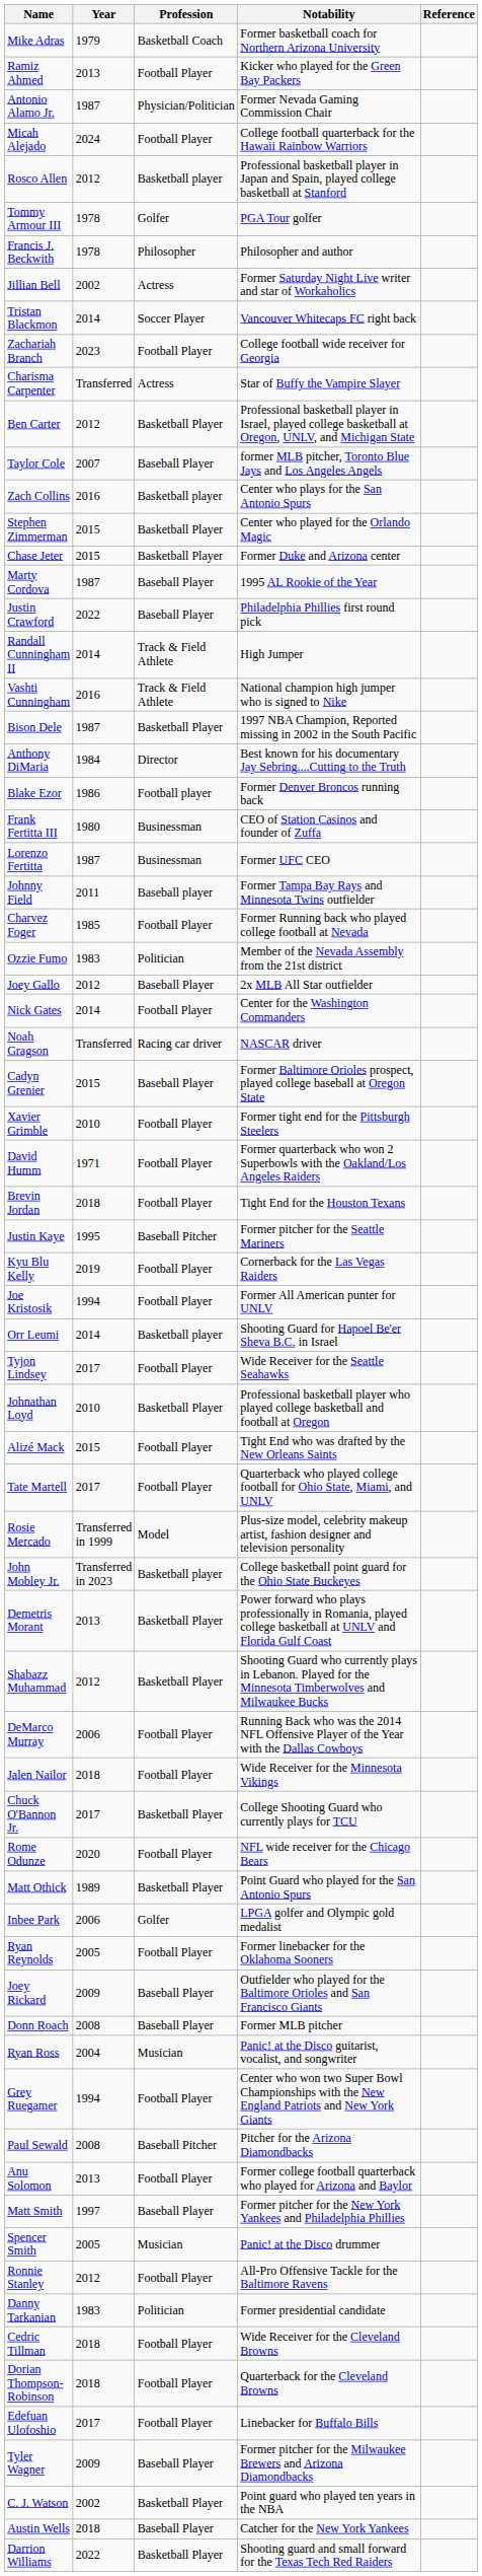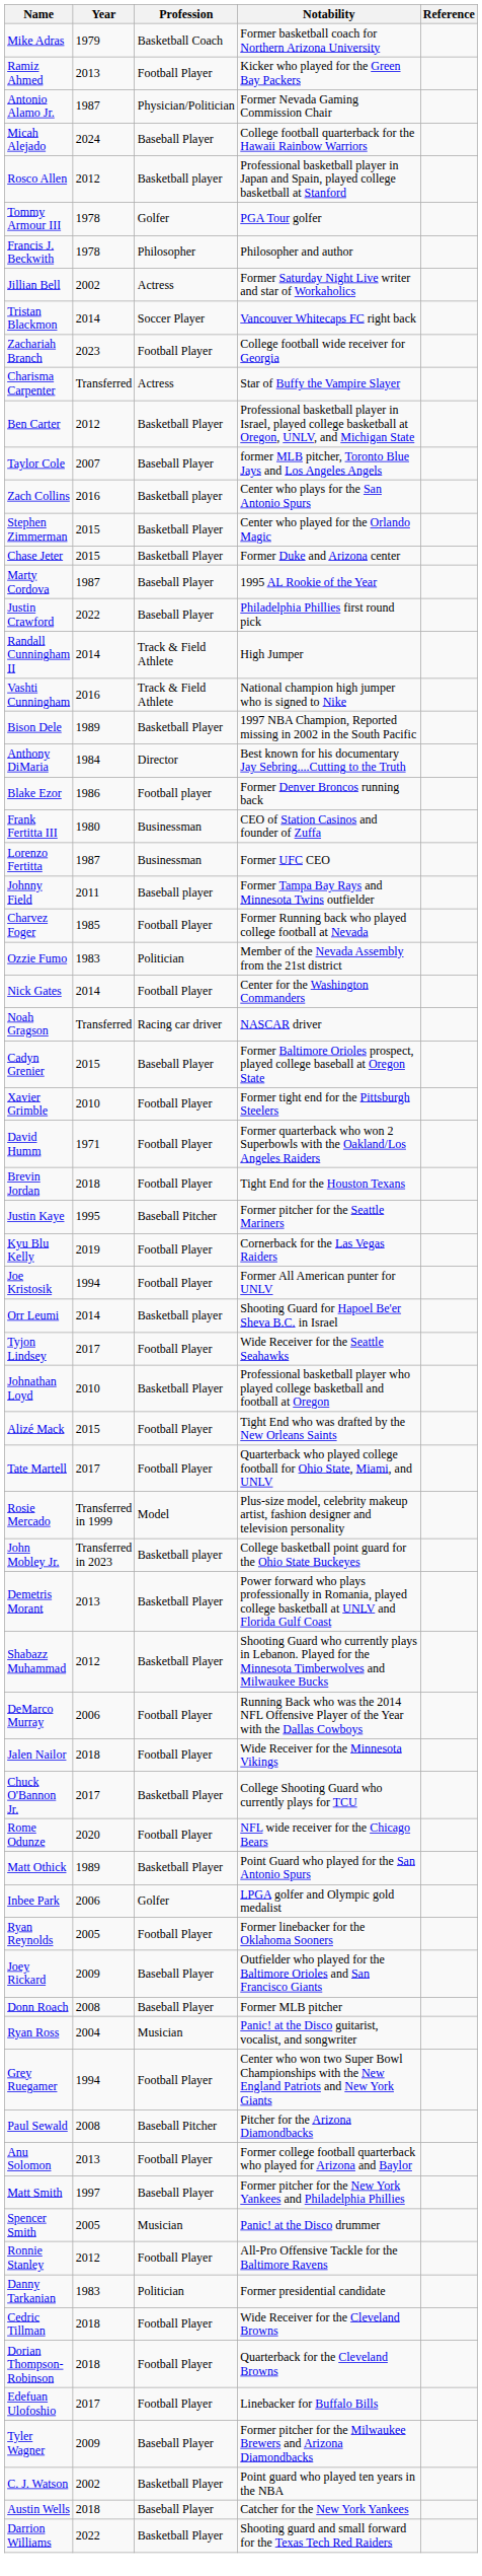Micah Alejado | Profession: Football Player -> Baseball Player
Bison Dele | Year: 1987 -> 1989
- row: Joey Gallo | 2012 | Baseball Player | 2x MLB All Star outfielder
